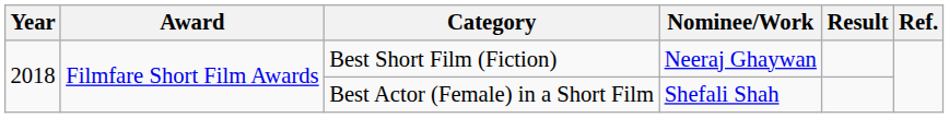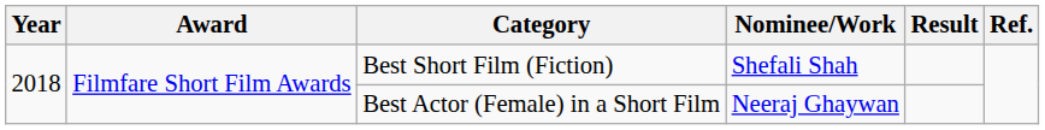Best Short Film (Fiction) | Nominee/Work: Neeraj Ghaywan -> Shefali Shah
Best Actor (Female) in a Short Film | Nominee/Work: Shefali Shah -> Neeraj Ghaywan
